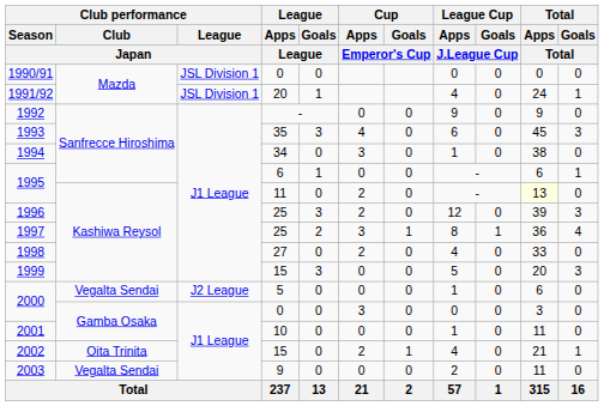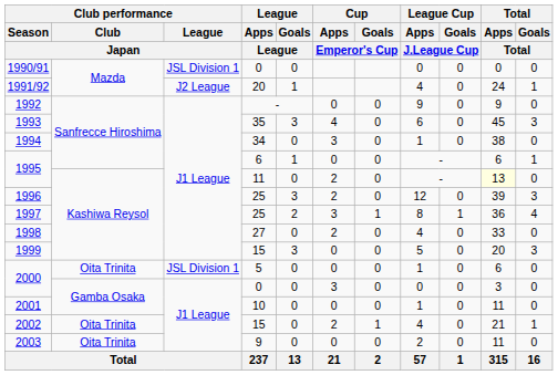1991/92 | Club performance / League / Japan: JSL Division 1 -> J2 League
2000 / 5 | Club performance / Club / Japan: Vegalta Sendai -> Oita Trinita
2000 / 5 | Club performance / League / Japan: J2 League -> JSL Division 1
2003 | Club performance / Club / Japan: Vegalta Sendai -> Oita Trinita
